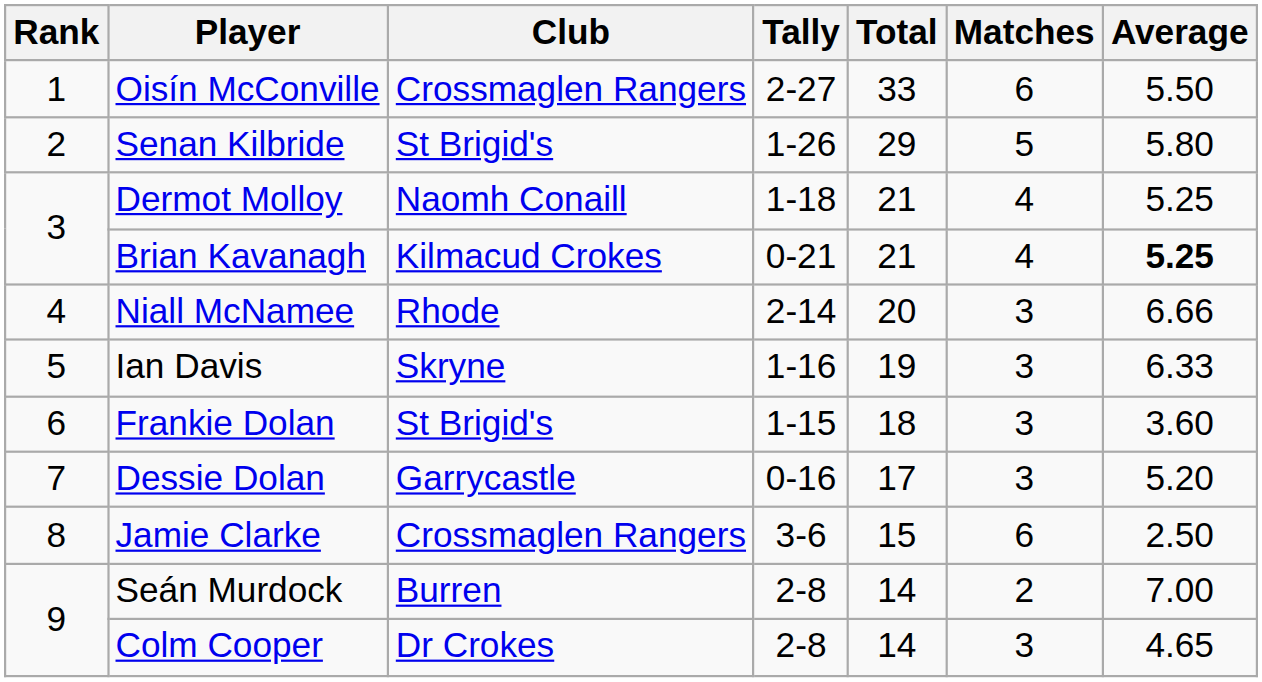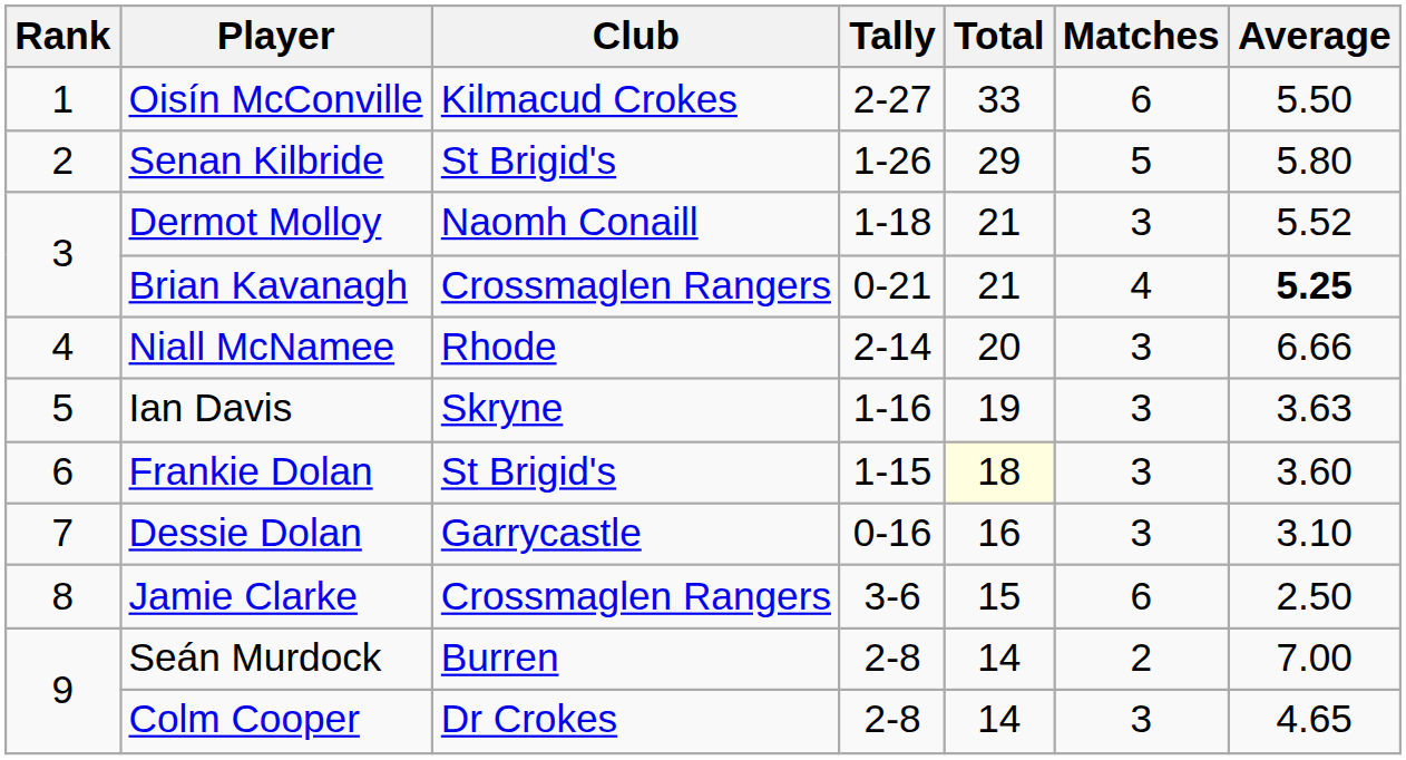Oisín McConville | Club: Crossmaglen Rangers -> Kilmacud Crokes
Dermot Molloy | Matches: 4 -> 3
Dermot Molloy | Average: 5.25 -> 5.52
Brian Kavanagh | Club: Kilmacud Crokes -> Crossmaglen Rangers
Ian Davis | Average: 6.33 -> 3.63
Frankie Dolan | Total: no background -> lightyellow background
Dessie Dolan | Total: 17 -> 16
Dessie Dolan | Average: 5.20 -> 3.10
